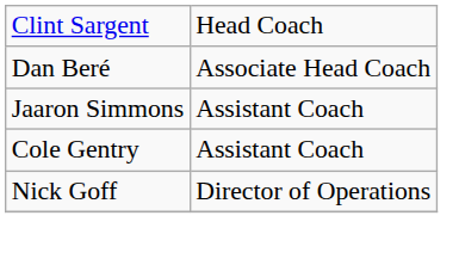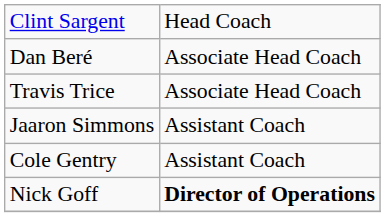+ row: Travis Trice | Associate Head Coach
Nick Goff | column 2: normal -> bold
